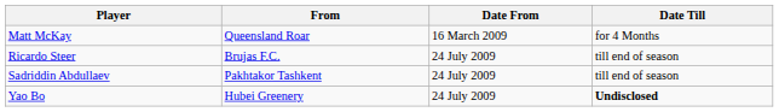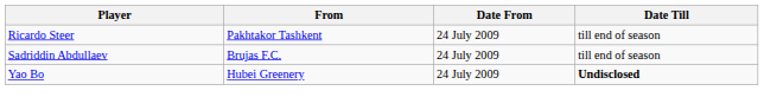- row: Matt McKay | Queensland Roar | 16 March 2009 | for 4 Months
Ricardo Steer | From: Brujas F.C. -> Pakhtakor Tashkent
Sadriddin Abdullaev | From: Pakhtakor Tashkent -> Brujas F.C.
